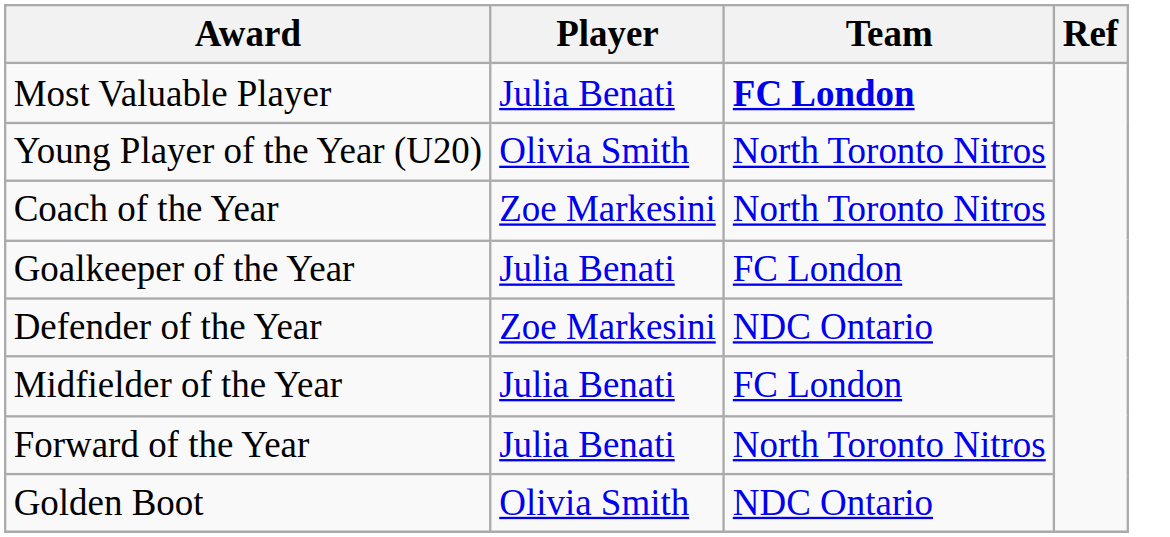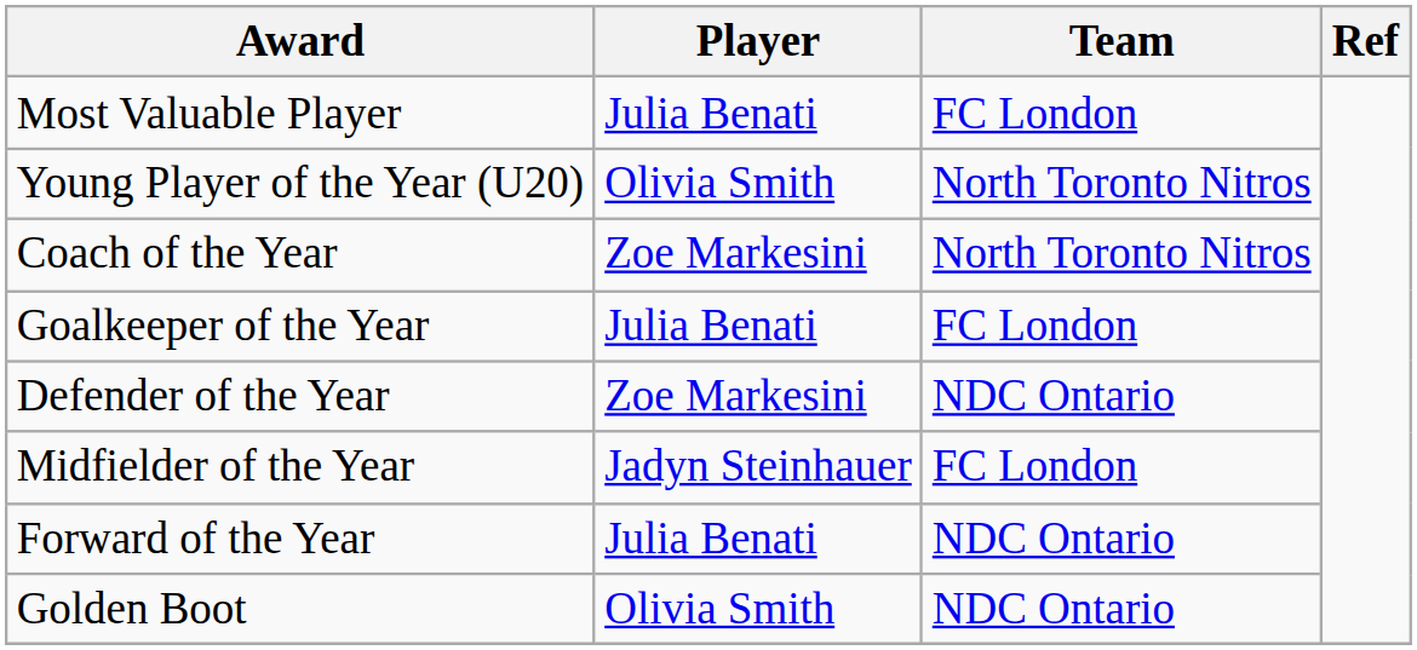Most Valuable Player | Team: bold -> normal
Midfielder of the Year | Player: Julia Benati -> Jadyn Steinhauer
Forward of the Year | Team: North Toronto Nitros -> NDC Ontario
